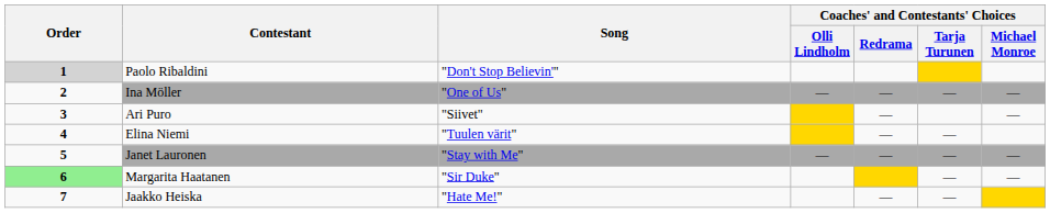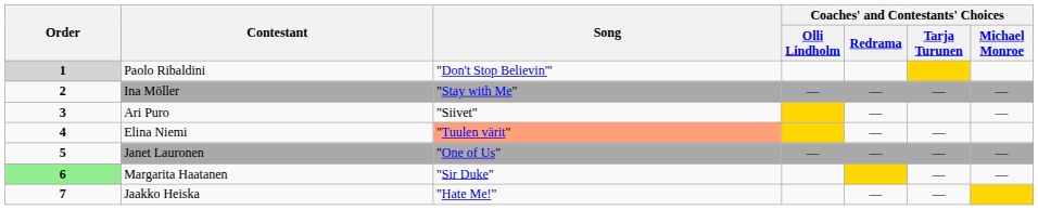Ina Möller | Song: "One of Us" -> "Stay with Me"
Elina Niemi | Song: no background -> lightsalmon background
Janet Lauronen | Song: "Stay with Me" -> "One of Us"
